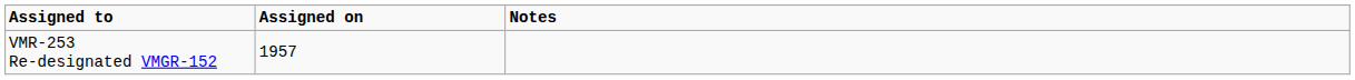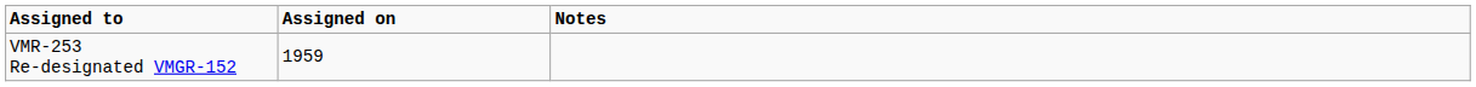VMR-253 Re-designated VMGR-152 | Assigned on: 1957 -> 1959
